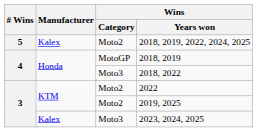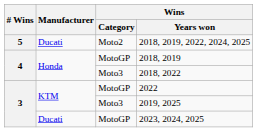2018, 2019, 2022, 2024, 2025 | Manufacturer: Kalex -> Ducati
2022 | Wins / Category: Moto2 -> MotoGP
2019, 2025 | Wins / Category: Moto2 -> Moto3
2023, 2024, 2025 | Manufacturer: Kalex -> Ducati
2023, 2024, 2025 | Wins / Category: Moto3 -> MotoGP
